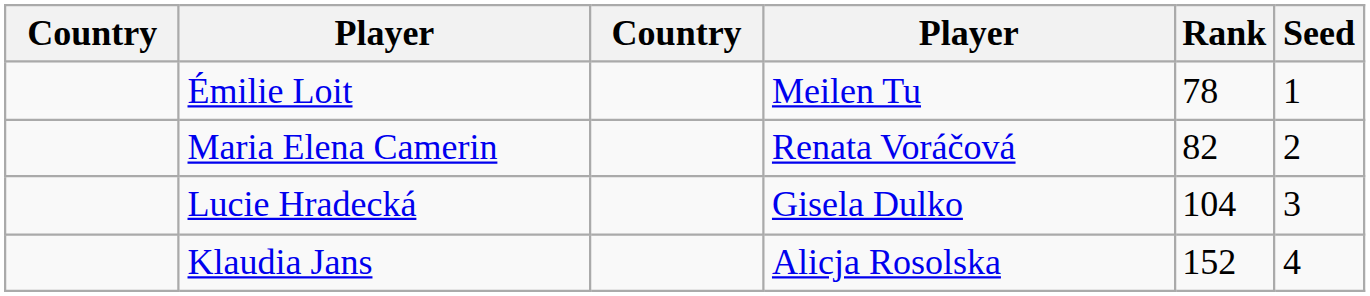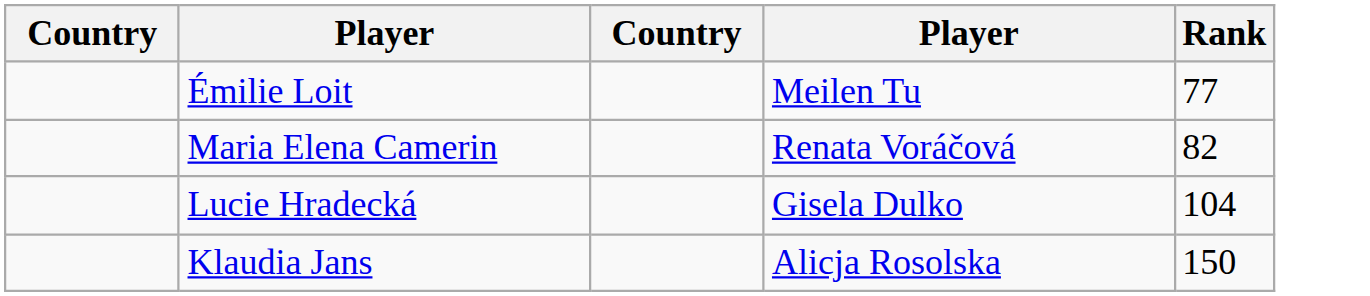- column: Seed | 1 | 2 | 3 | 4
Émilie Loit | Rank: 78 -> 77
Klaudia Jans | Rank: 152 -> 150
